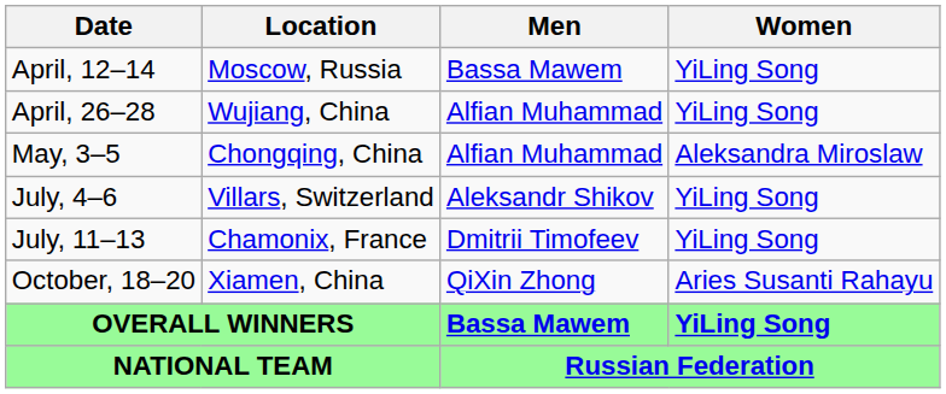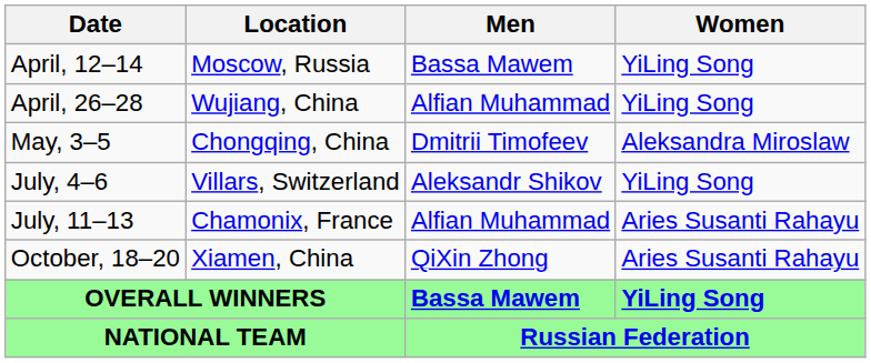May, 3–5 | Men: Alfian Muhammad -> Dmitrii Timofeev
July, 11–13 | Men: Dmitrii Timofeev -> Alfian Muhammad
July, 11–13 | Women: YiLing Song -> Aries Susanti Rahayu
